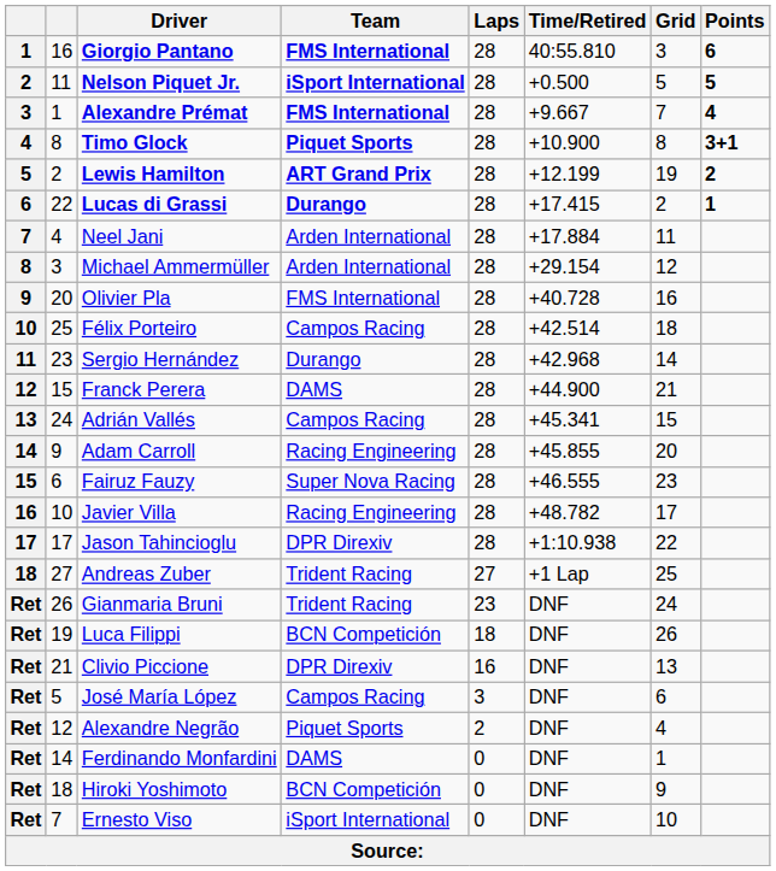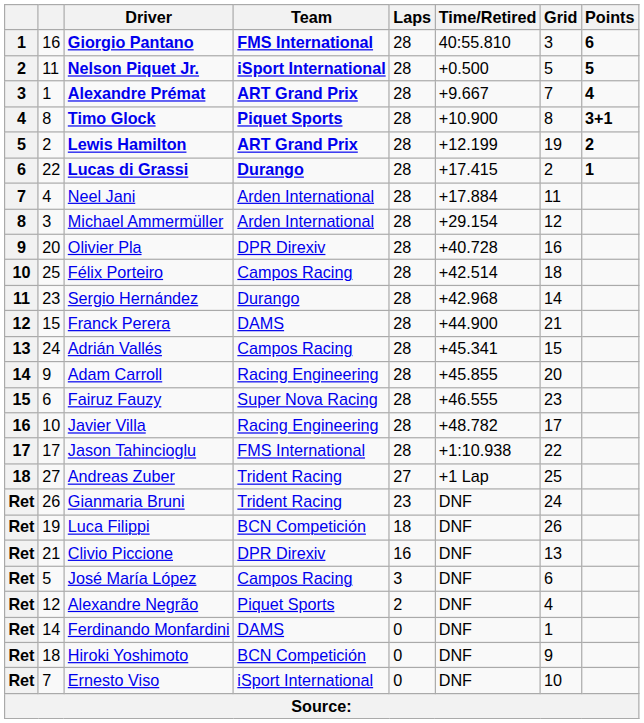Alexandre Prémat | Team: FMS International -> ART Grand Prix
Olivier Pla | Team: FMS International -> DPR Direxiv
Jason Tahincioglu | Team: DPR Direxiv -> FMS International
